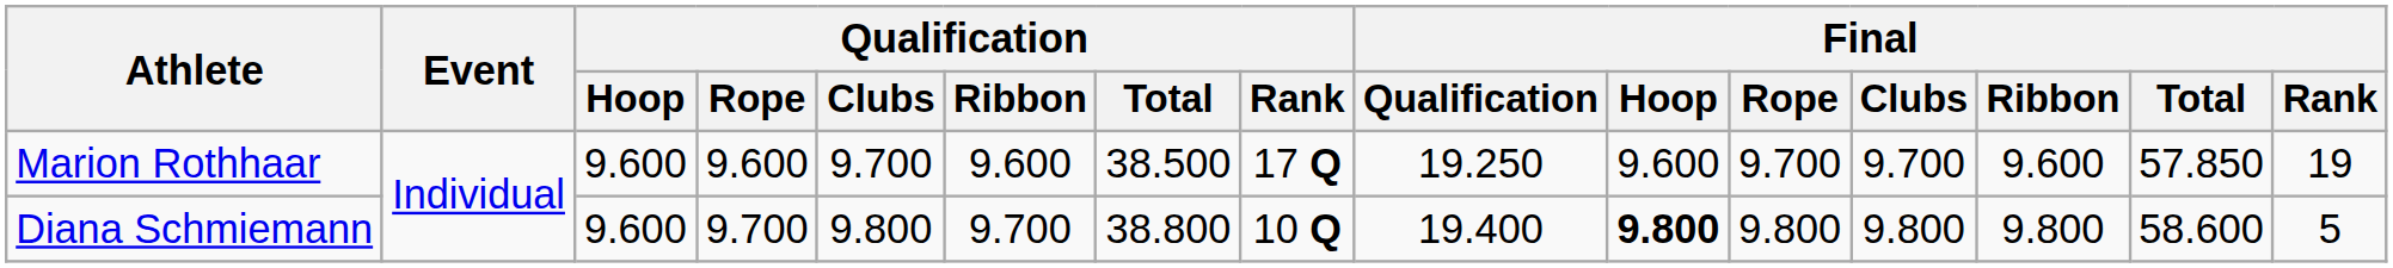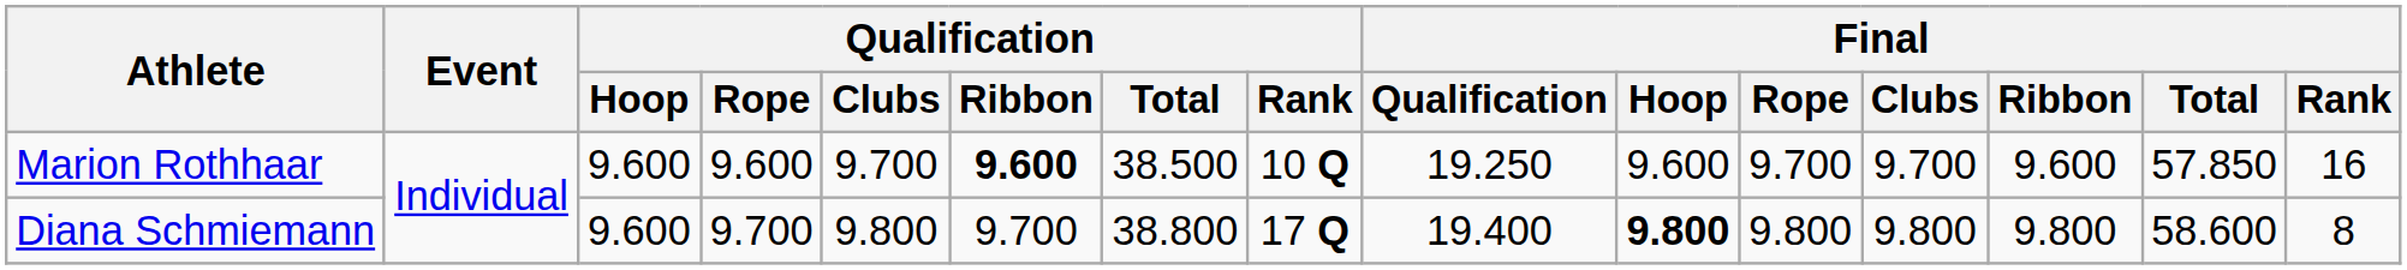Marion Rothhaar | Qualification / Ribbon: normal -> bold
Marion Rothhaar | Qualification / Rank: 17 Q -> 10 Q
Marion Rothhaar | Final / Rank: 19 -> 16
Diana Schmiemann | Qualification / Rank: 10 Q -> 17 Q
Diana Schmiemann | Final / Rank: 5 -> 8
